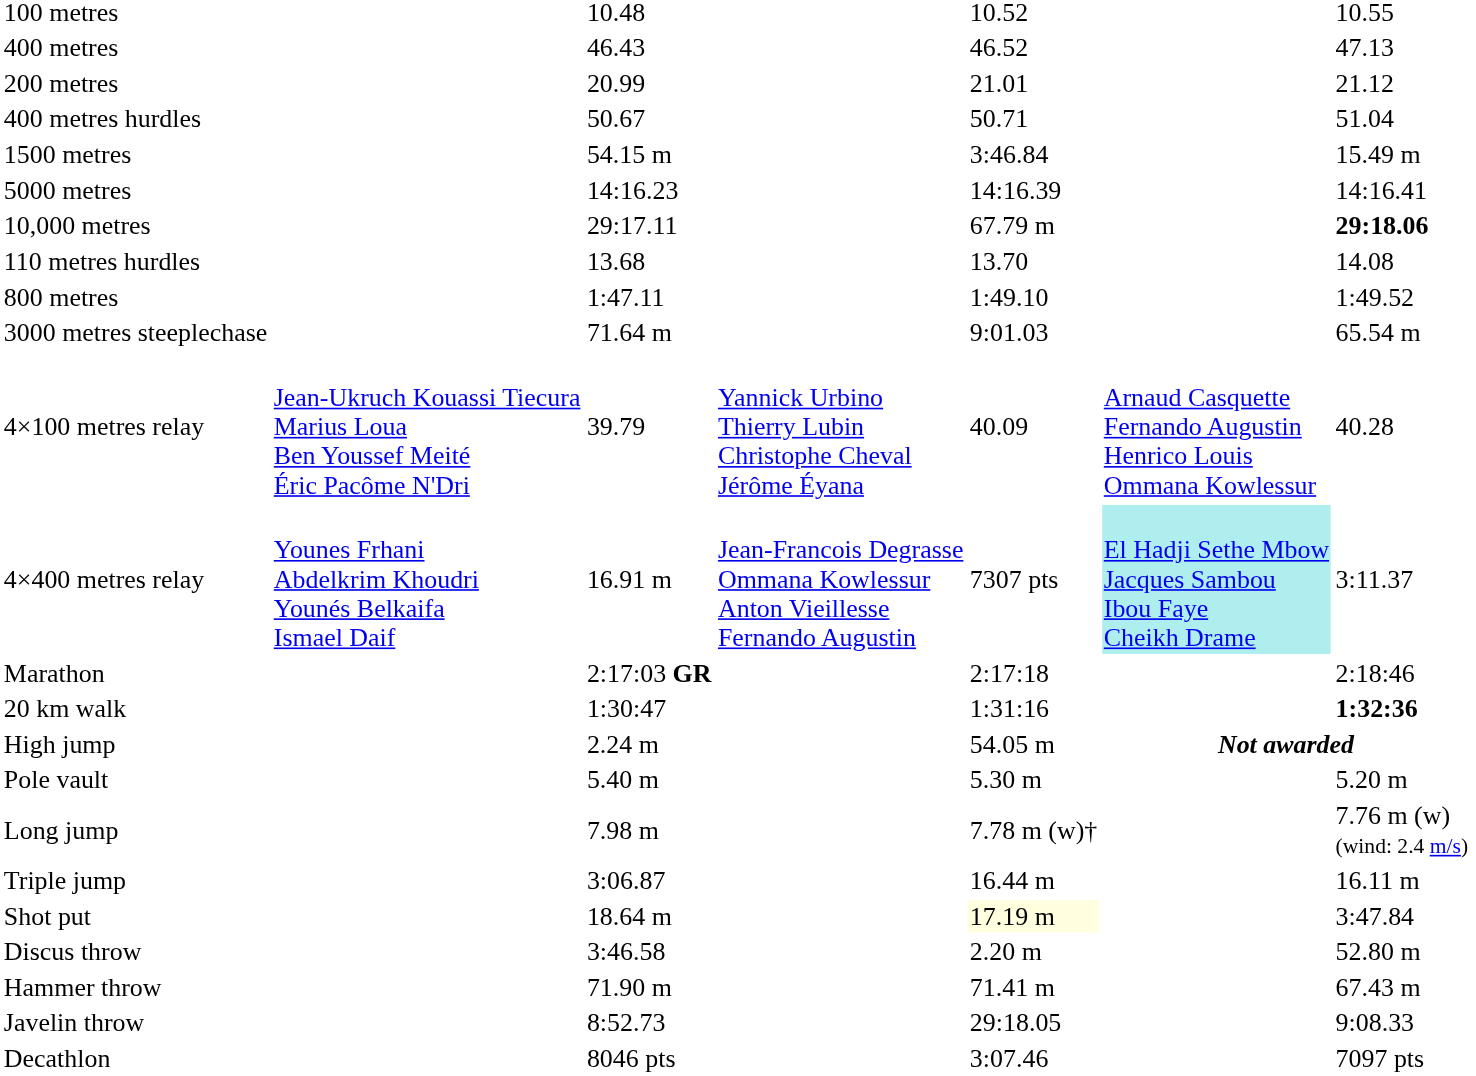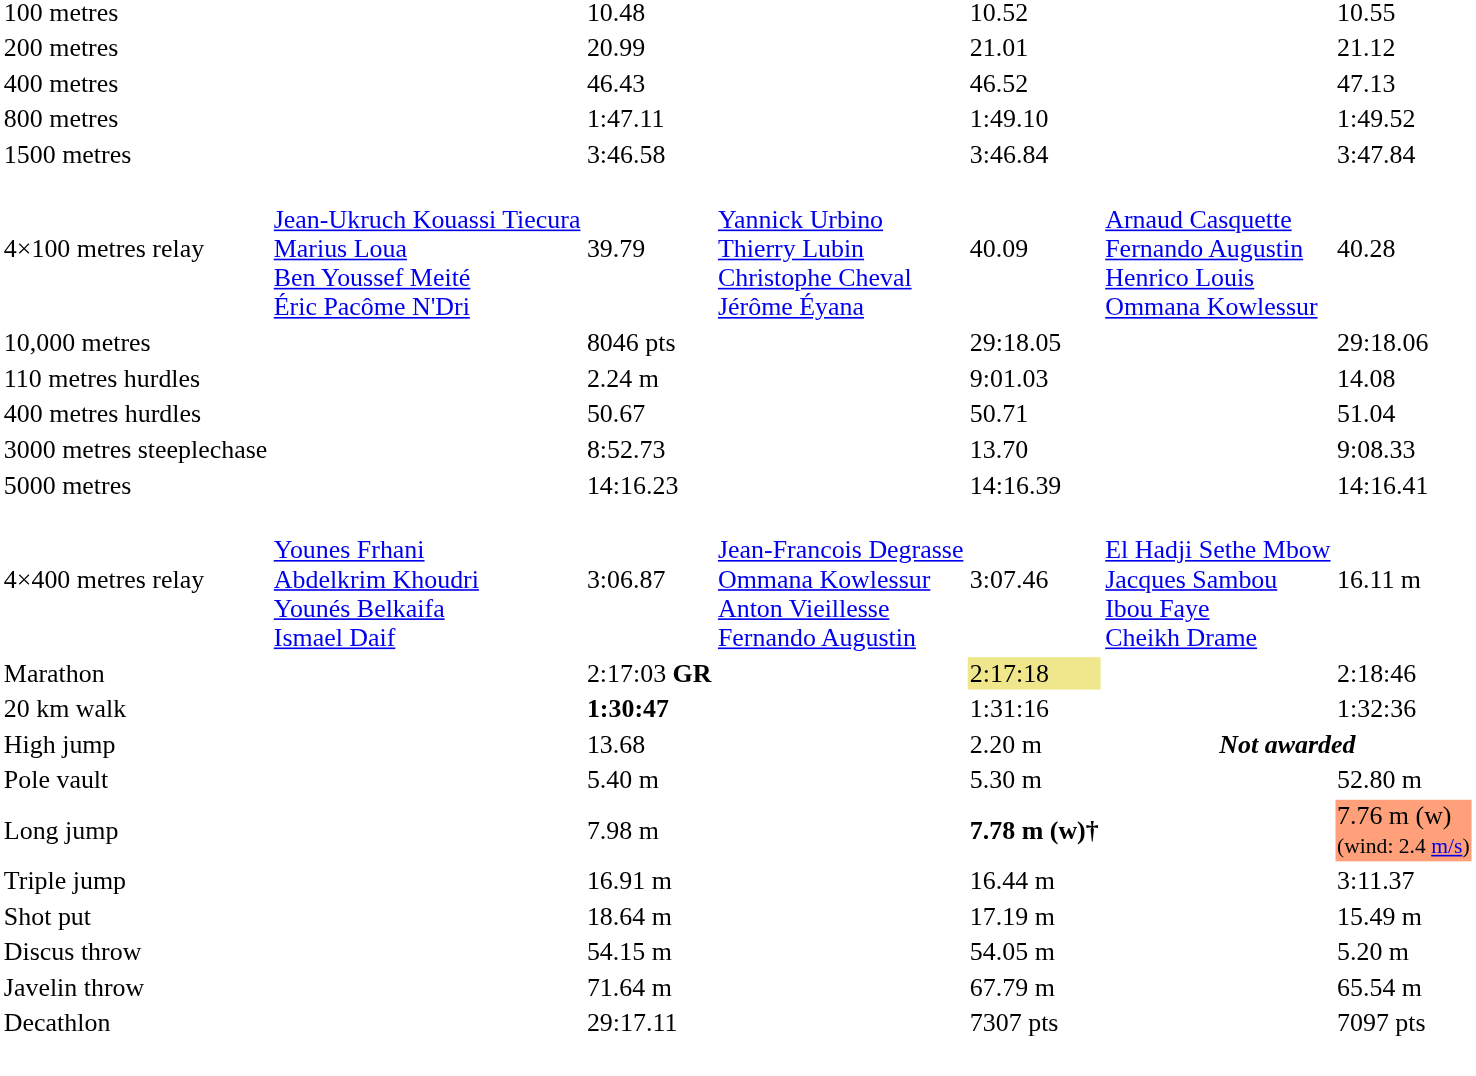rows swapped: 200 metres <-> 400 metres
rows swapped: 800 metres <-> 400 metres hurdles
1500 metres | column 3: 54.15 m -> 3:46.58
1500 metres | column 7: 15.49 m -> 3:47.84
rows swapped: 5000 metres <-> 4×100 metres relay
10,000 metres | column 3: 29:17.11 -> 8046 pts
10,000 metres | column 5: 67.79 m -> 29:18.05
10,000 metres | column 7: bold -> normal
110 metres hurdles | column 3: 13.68 -> 2.24 m
110 metres hurdles | column 5: 13.70 -> 9:01.03
3000 metres steeplechase | column 3: 71.64 m -> 8:52.73
3000 metres steeplechase | column 5: 9:01.03 -> 13.70
3000 metres steeplechase | column 7: 65.54 m -> 9:08.33
4×400 metres relay | column 3: 16.91 m -> 3:06.87
4×400 metres relay | column 5: 7307 pts -> 3:07.46
4×400 metres relay | column 6: paleturquoise background -> no background
4×400 metres relay | column 7: 3:11.37 -> 16.11 m
Marathon | column 5: no background -> khaki background
20 km walk | column 3: normal -> bold
20 km walk | column 7: bold -> normal
High jump | column 3: 2.24 m -> 13.68
High jump | column 5: 54.05 m -> 2.20 m
Pole vault | column 7: 5.20 m -> 52.80 m
Long jump | column 5: normal -> bold
Long jump | column 7: no background -> lightsalmon background
Triple jump | column 3: 3:06.87 -> 16.91 m
Triple jump | column 7: 16.11 m -> 3:11.37
Shot put | column 5: lightyellow background -> no background
Shot put | column 7: 3:47.84 -> 15.49 m
Discus throw | column 3: 3:46.58 -> 54.15 m
Discus throw | column 5: 2.20 m -> 54.05 m
Discus throw | column 7: 52.80 m -> 5.20 m
- row: Hammer throw | 71.90 m | 71.41 m | 67.43 m
Javelin throw | column 3: 8:52.73 -> 71.64 m
Javelin throw | column 5: 29:18.05 -> 67.79 m
Javelin throw | column 7: 9:08.33 -> 65.54 m
Decathlon | column 3: 8046 pts -> 29:17.11
Decathlon | column 5: 3:07.46 -> 7307 pts
